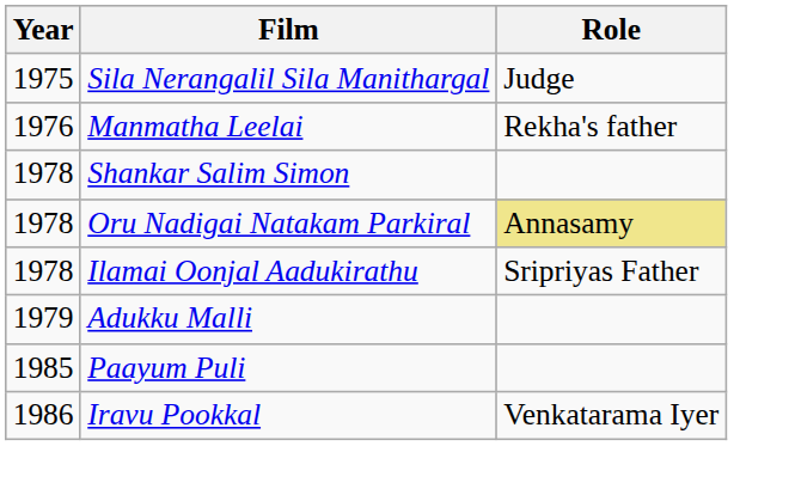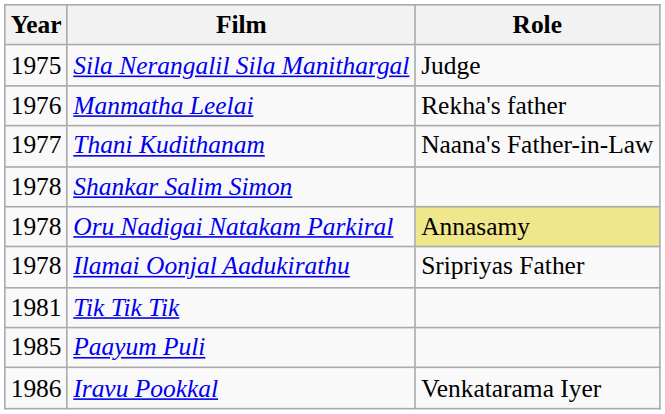+ row: 1977 | Thani Kudithanam | Naana's Father-in-Law
- row: 1979 | Adukku Malli
+ row: 1981 | Tik Tik Tik
